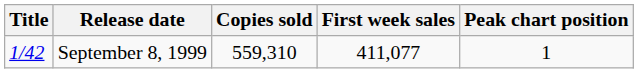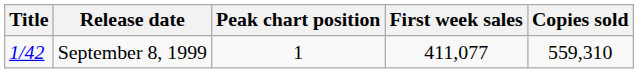columns swapped: Peak chart position <-> Copies sold
